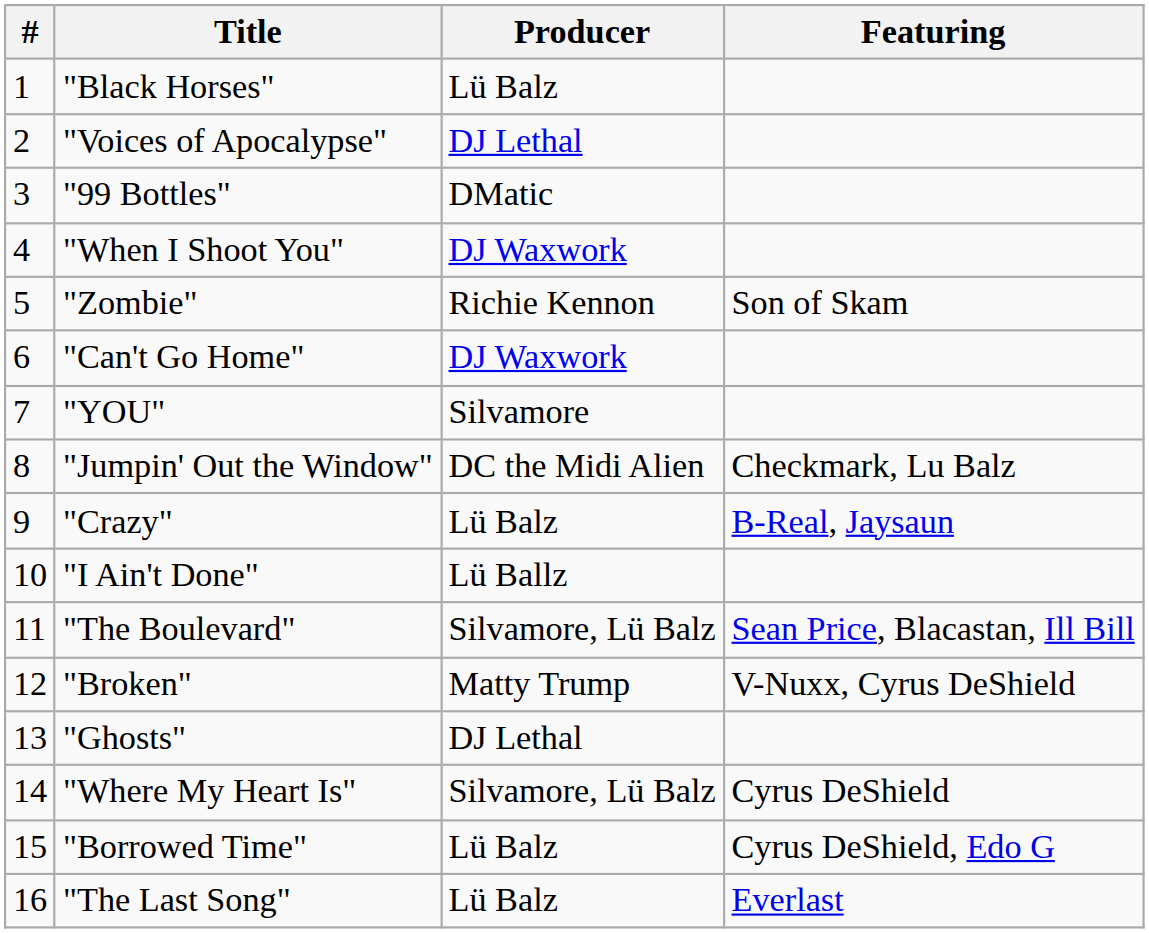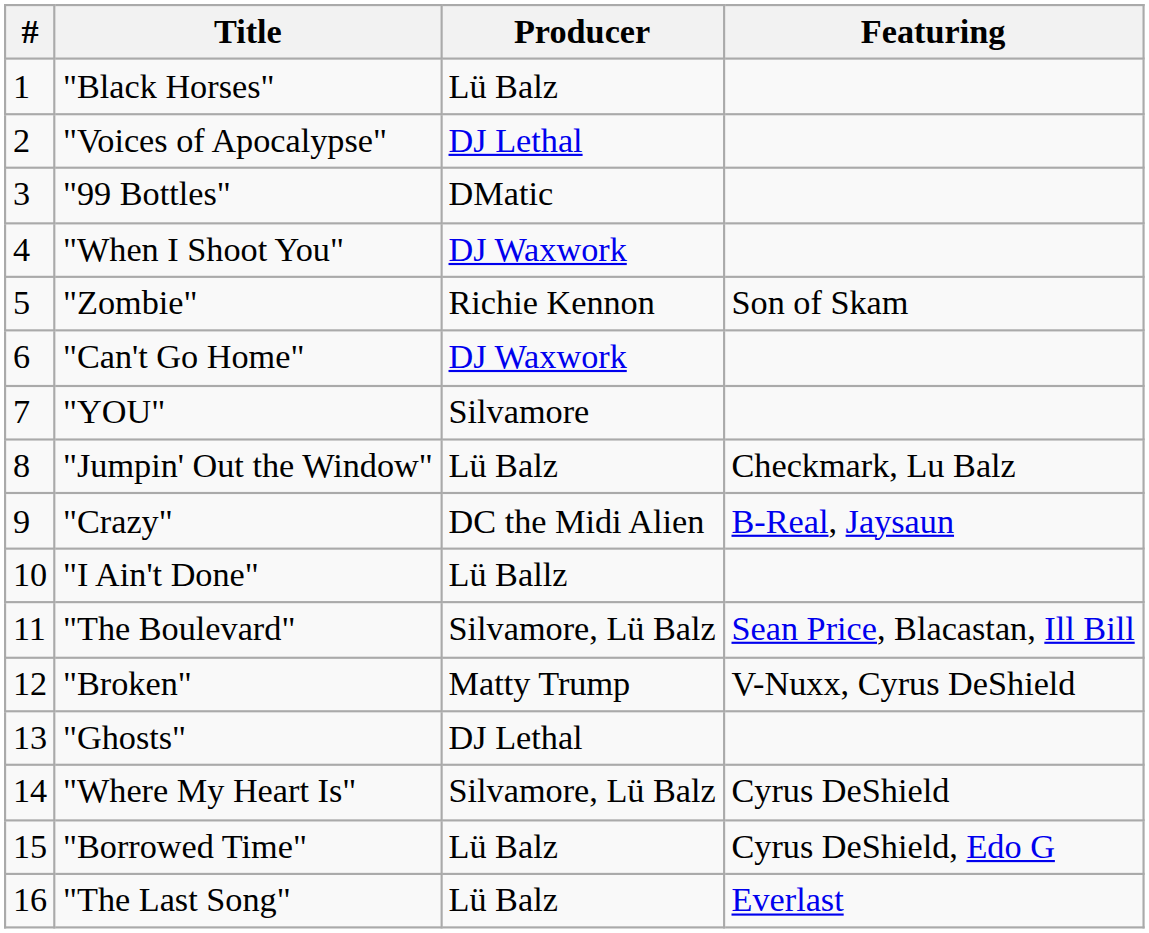"Jumpin' Out the Window" | Producer: DC the Midi Alien -> Lü Balz
"Crazy" | Producer: Lü Balz -> DC the Midi Alien
